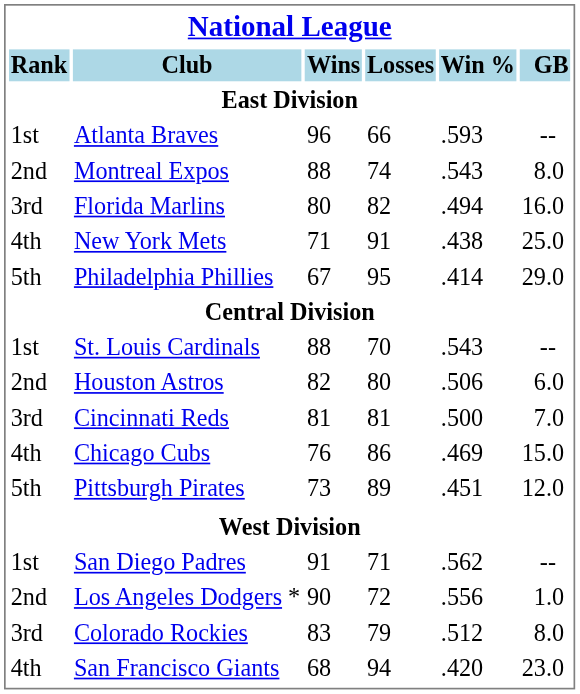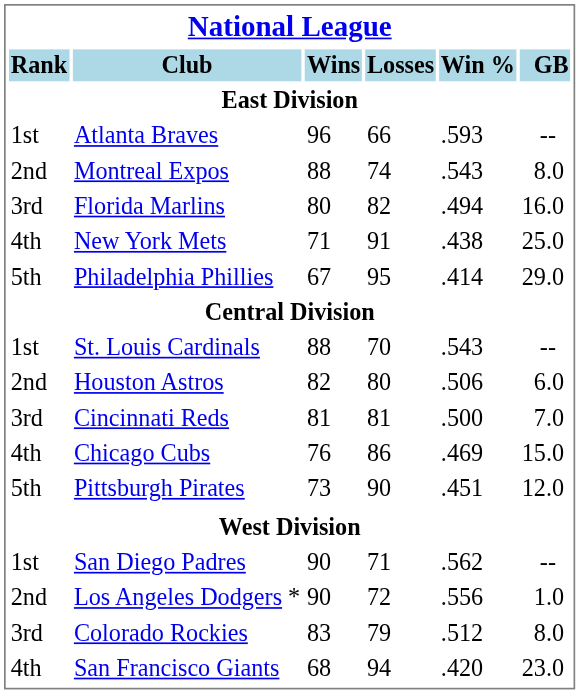Pittsburgh Pirates | Losses: 89 -> 90
San Diego Padres | Wins: 91 -> 90
